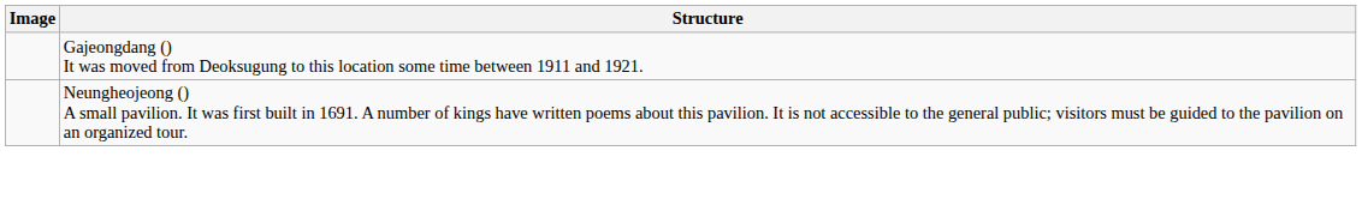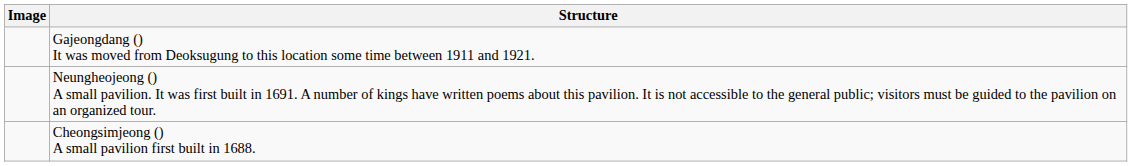+ row: Cheongsimjeong () A small pavilion first built in 1688.
